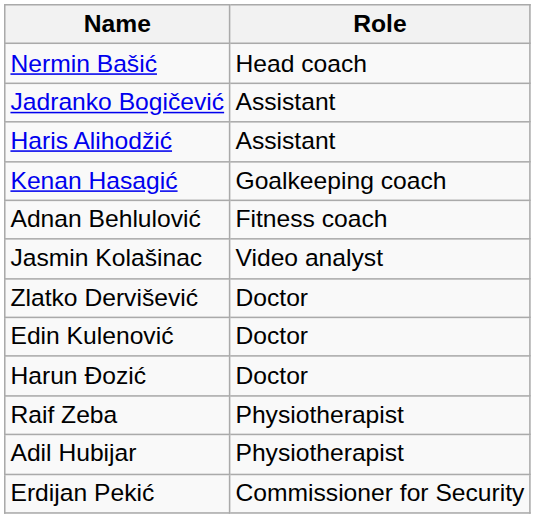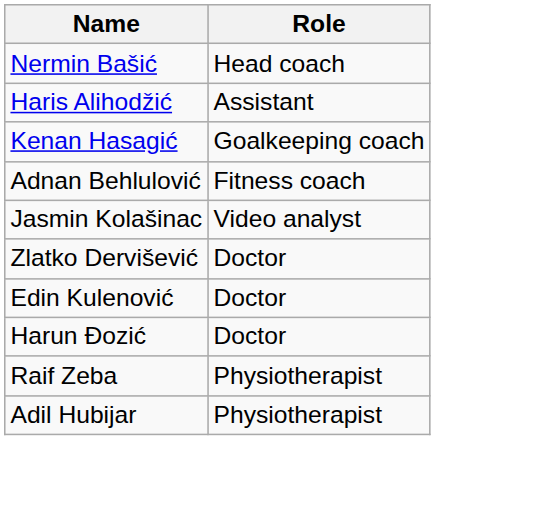- row: Jadranko Bogičević | Assistant
- row: Erdijan Pekić | Commissioner for Security
